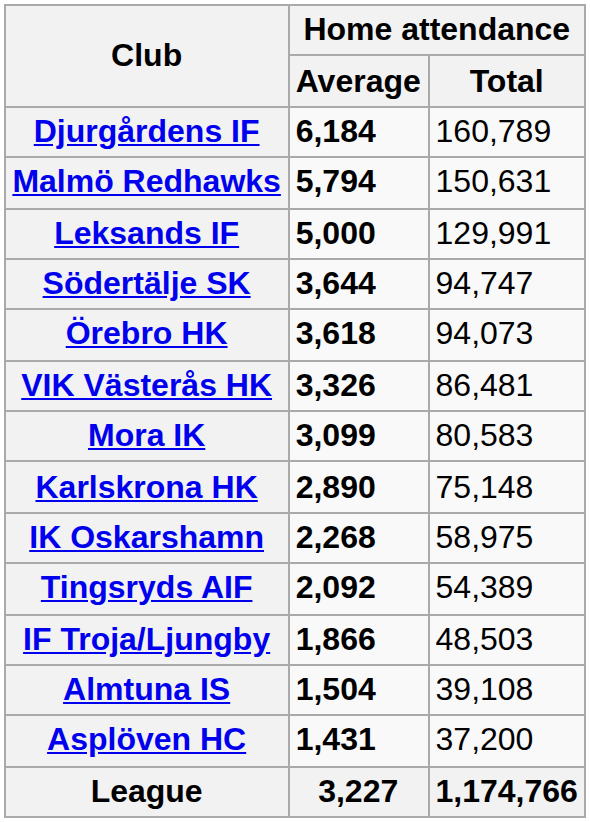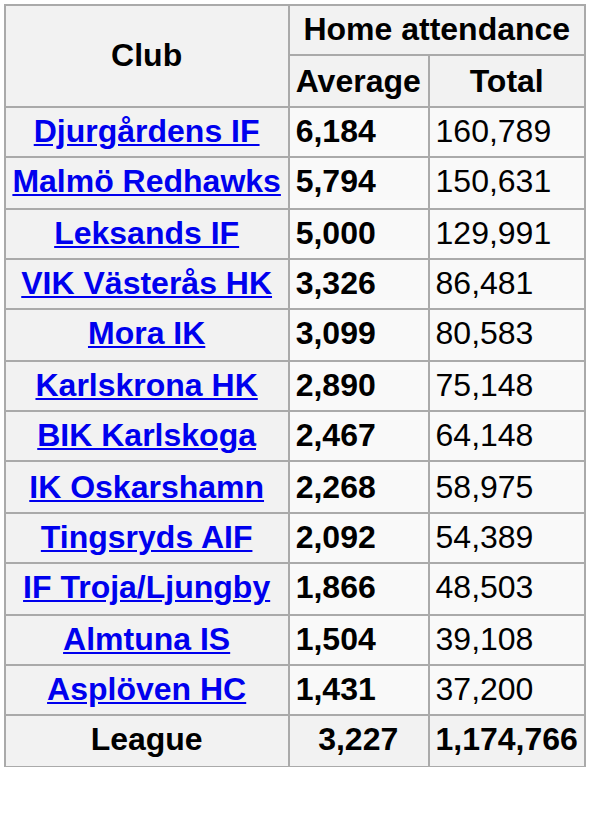- row: Södertälje SK | 3,644 | 94,747
- row: Örebro HK | 3,618 | 94,073
+ row: BIK Karlskoga | 2,467 | 64,148
